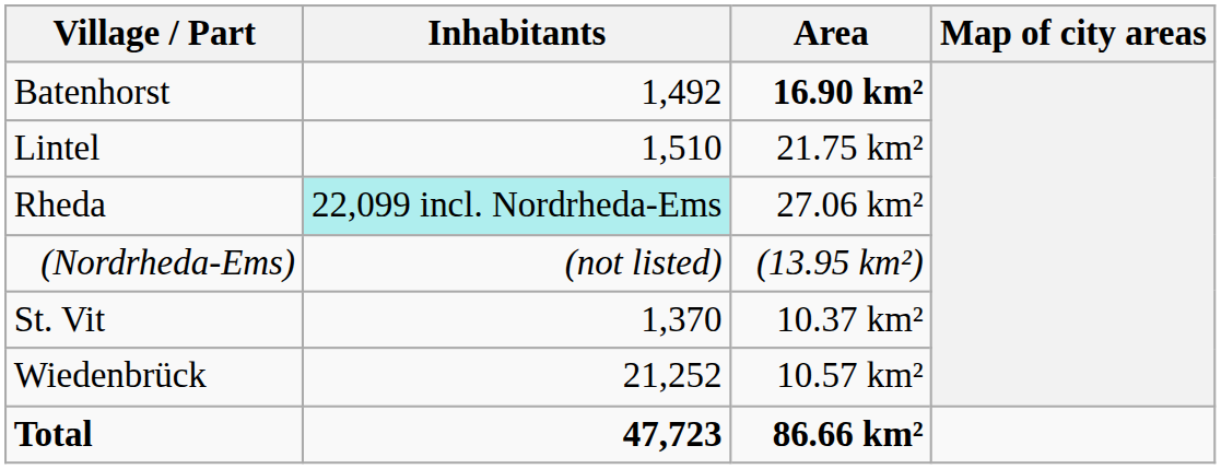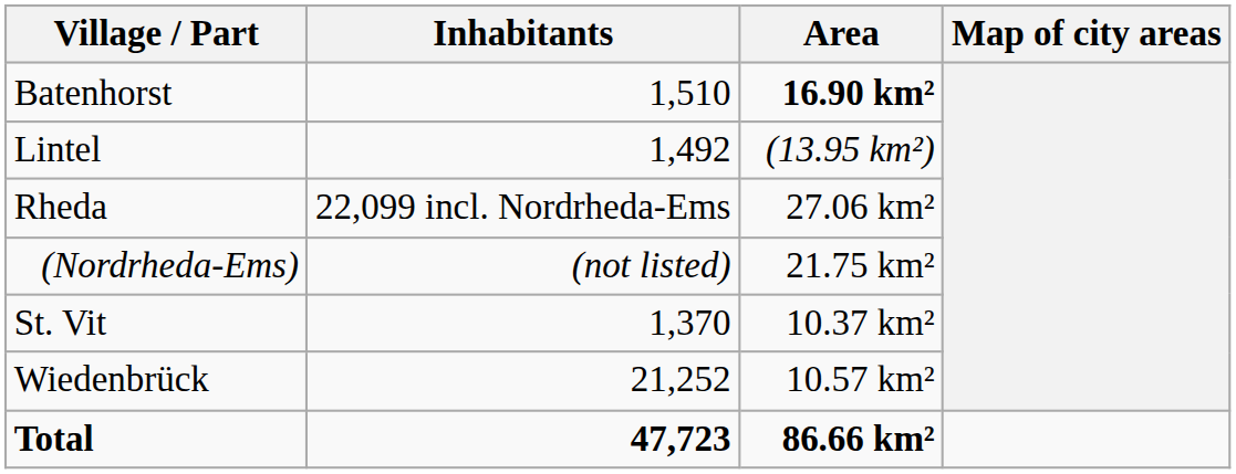Batenhorst | Inhabitants: 1,492 -> 1,510
Lintel | Inhabitants: 1,510 -> 1,492
Lintel | Area: 21.75 km² -> (13.95 km²)
Rheda | Inhabitants: paleturquoise background -> no background
(Nordrheda-Ems) | Area: (13.95 km²) -> 21.75 km²
